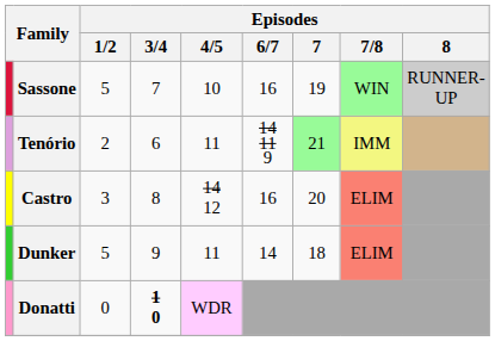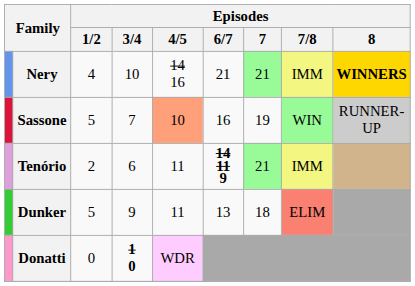+ row: Nery | 4 | 10 | 14 16 | 21 | 21 | IMM | WINNERS
Sassone | Episodes / 4/5: no background -> lightsalmon background
Tenório | Episodes / 6/7: normal -> bold
- row: Castro | 3 | 8 | 14 12 | 16 | 20 | ELIM
Dunker | Episodes / 6/7: 14 -> 13
